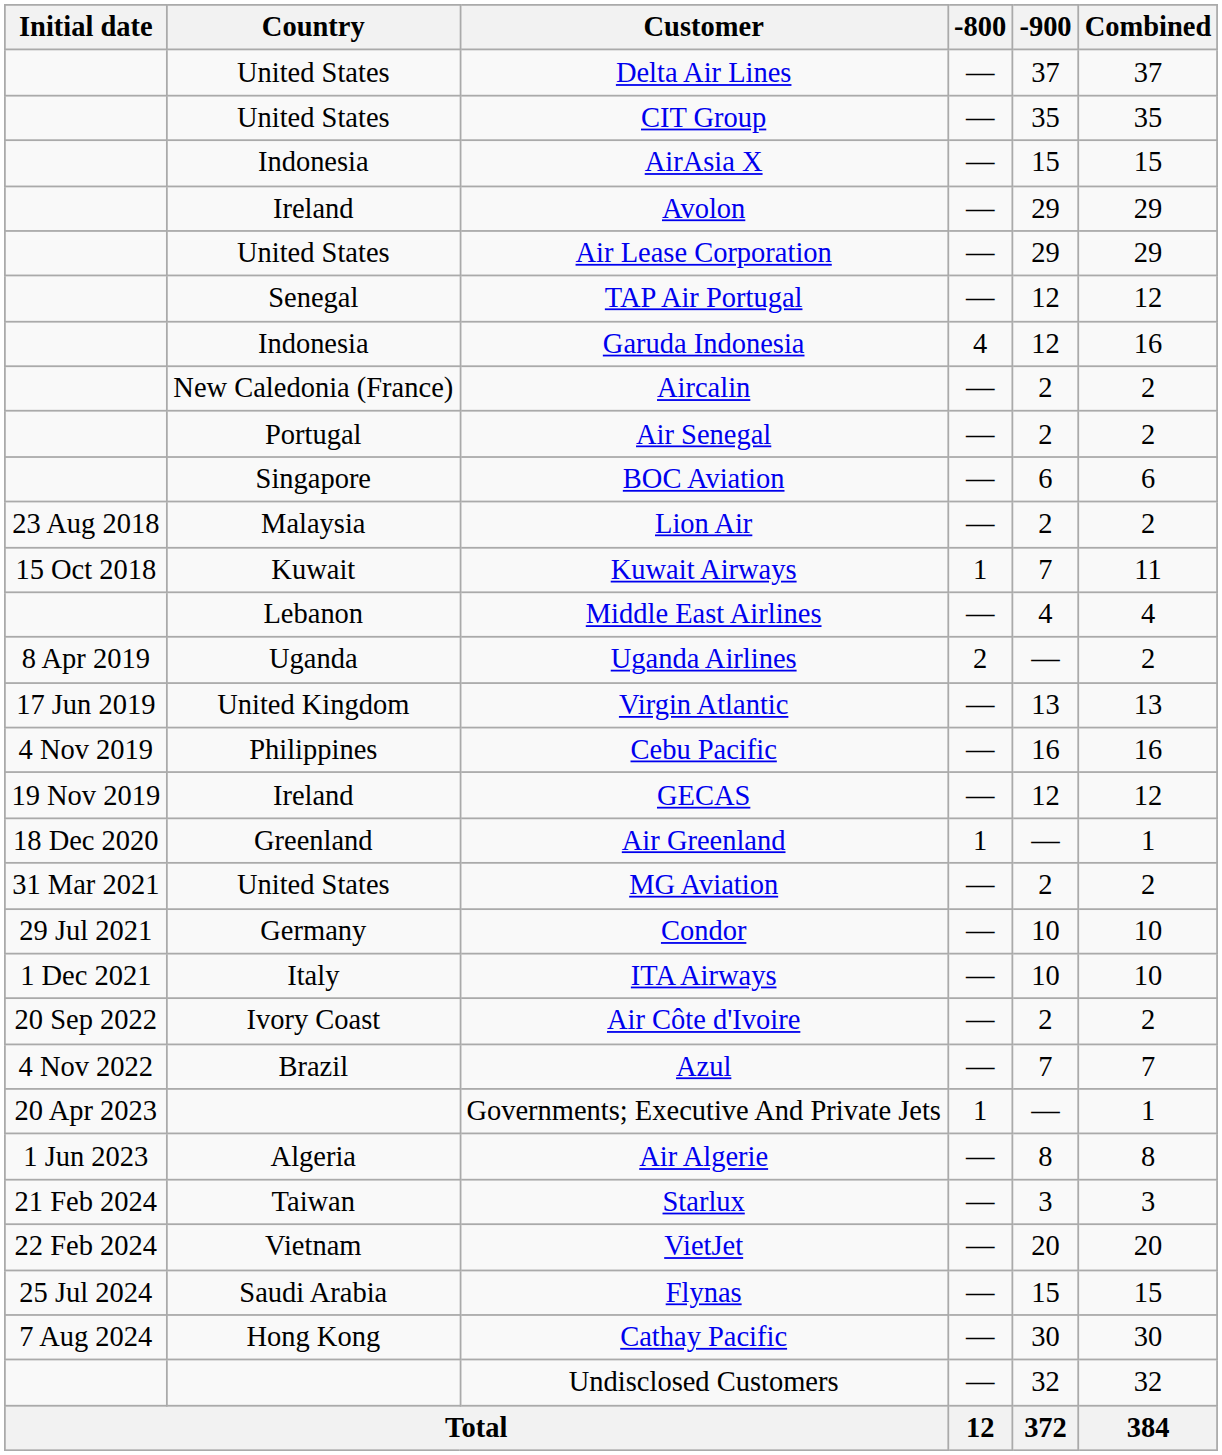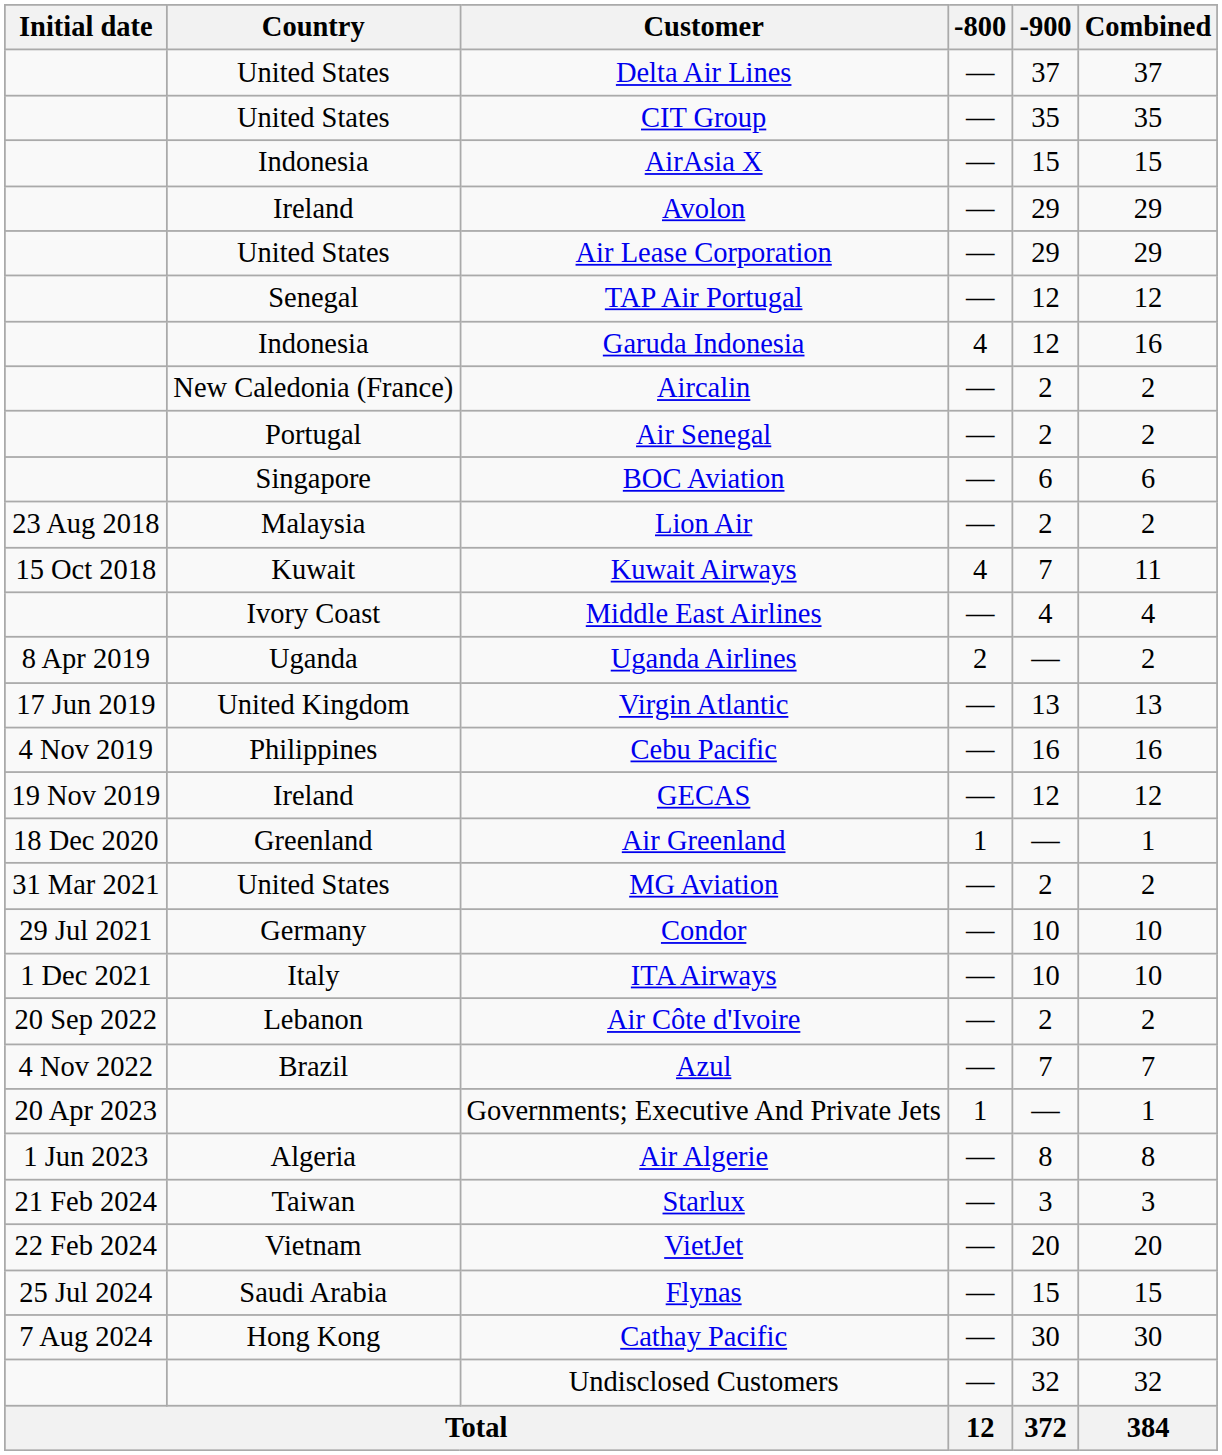Kuwait Airways | -800: 1 -> 4
Middle East Airlines | Country: Lebanon -> Ivory Coast
Air Côte d'Ivoire | Country: Ivory Coast -> Lebanon
